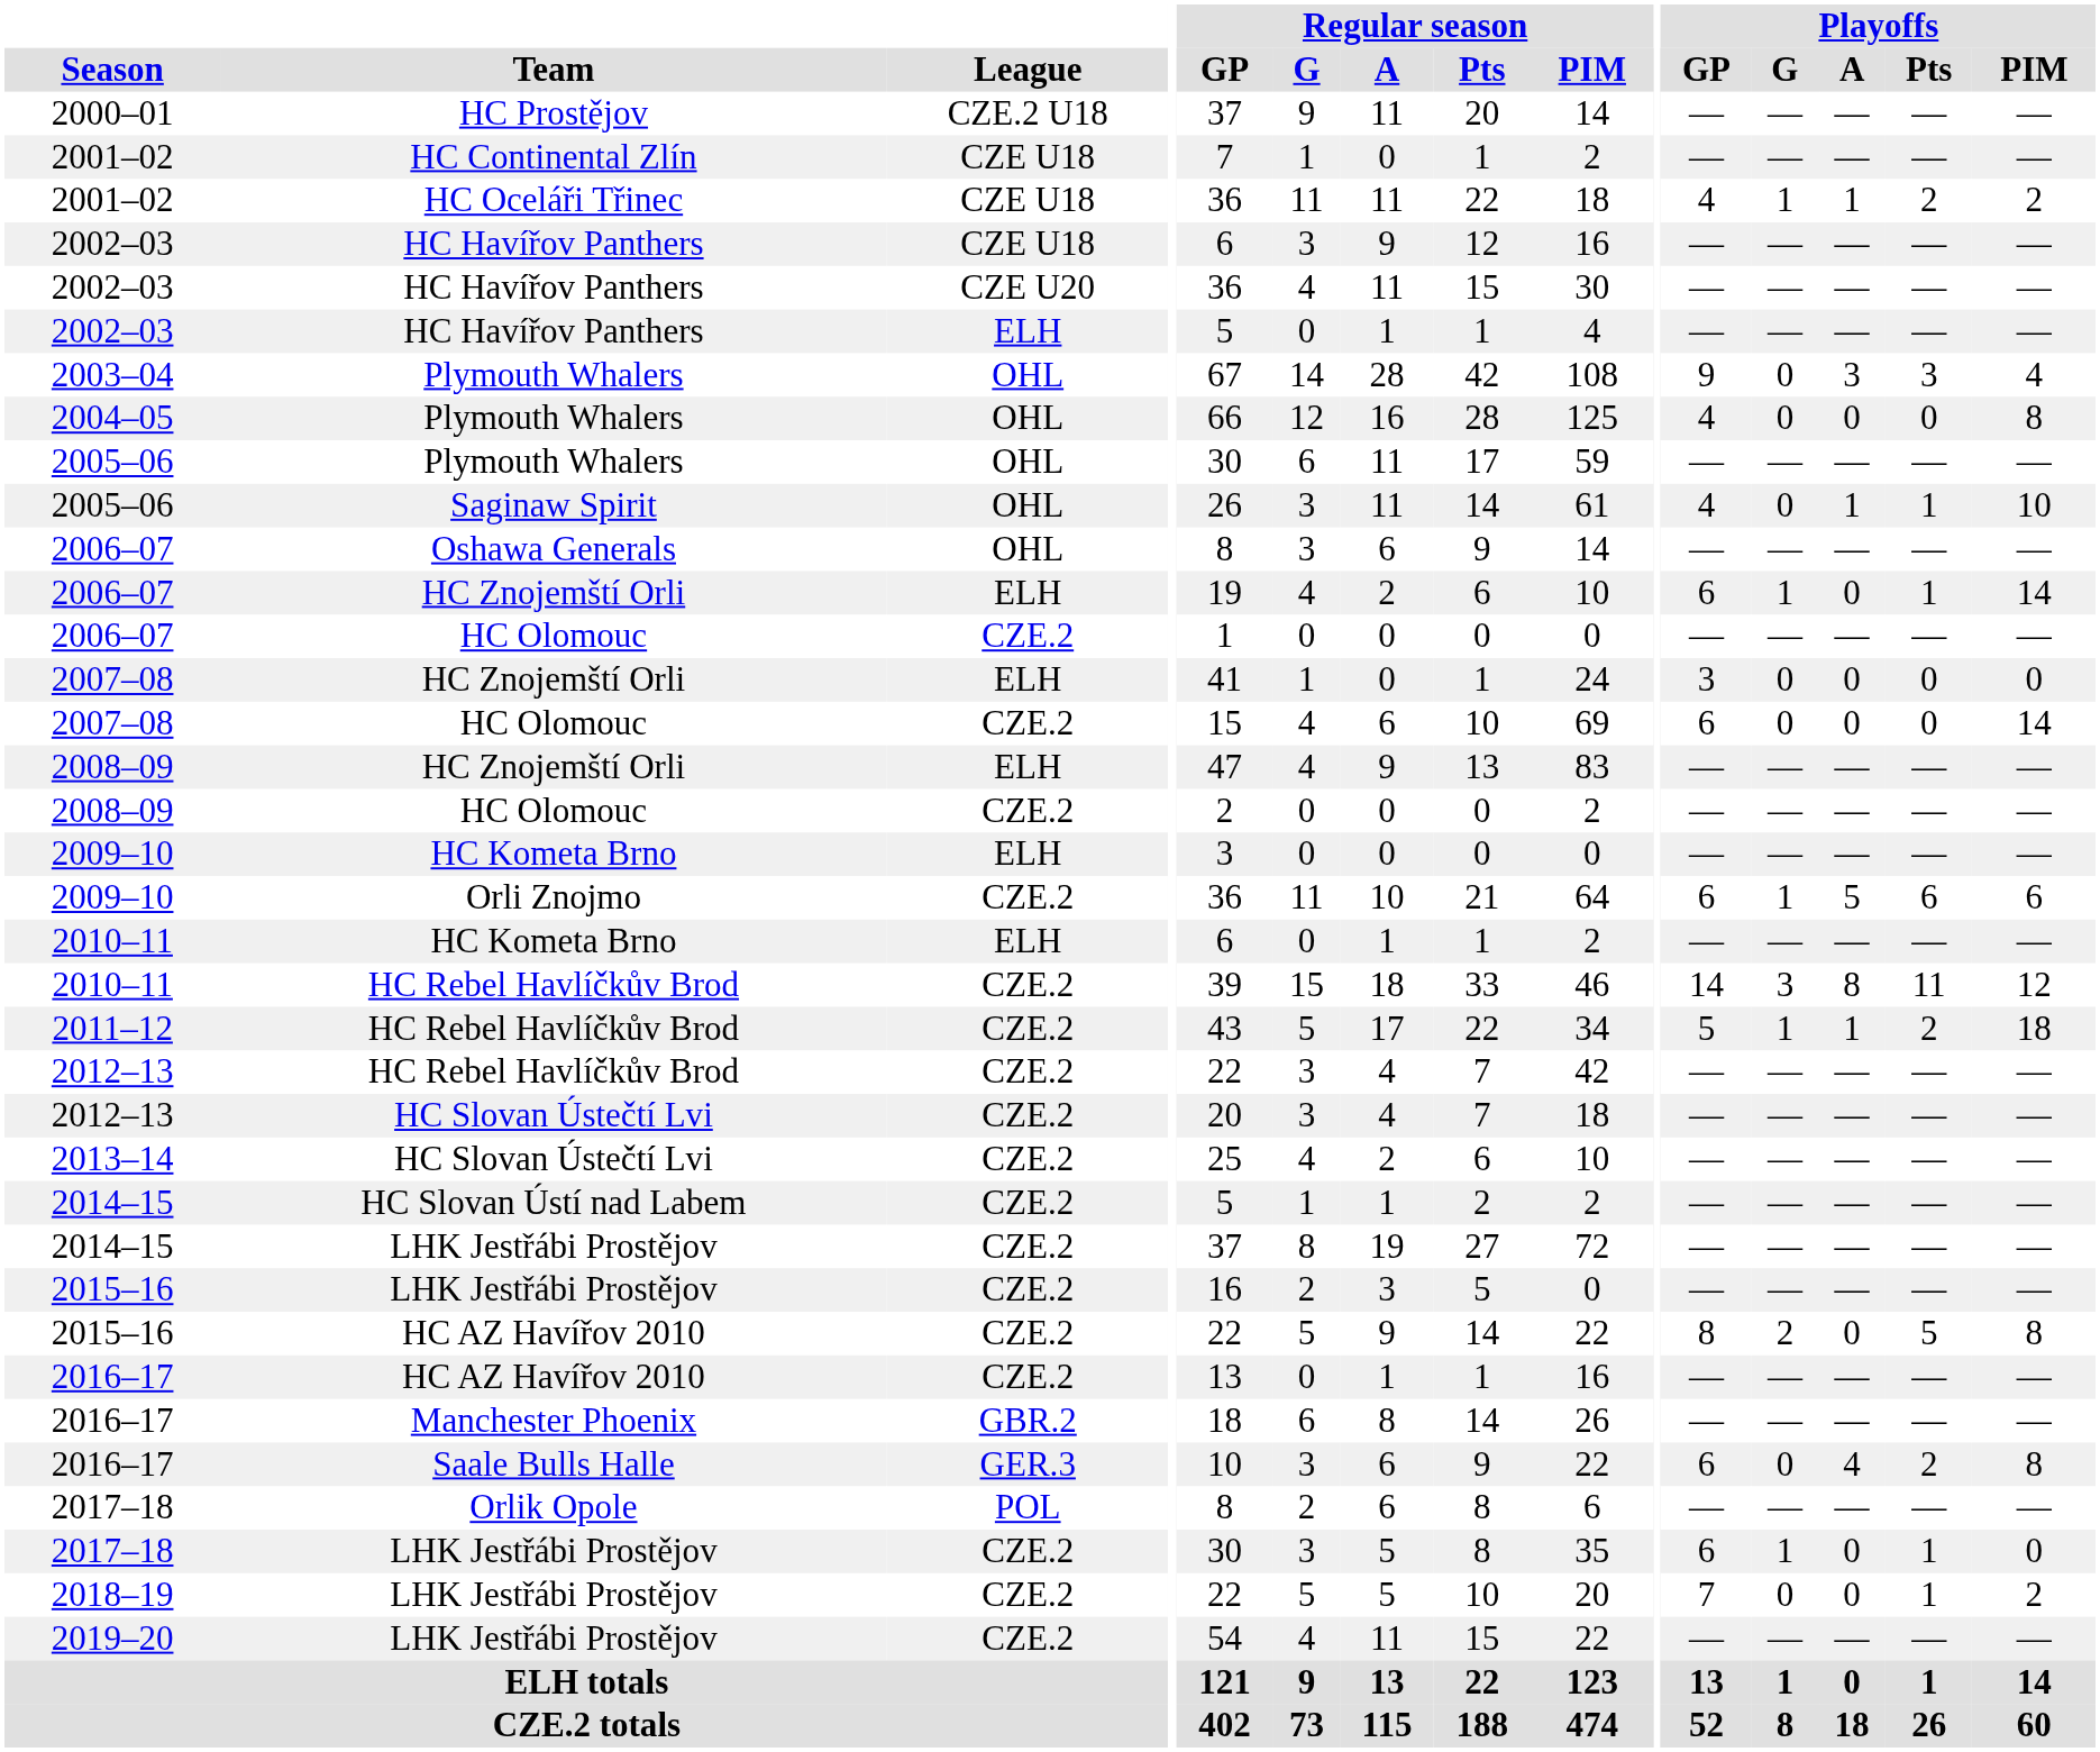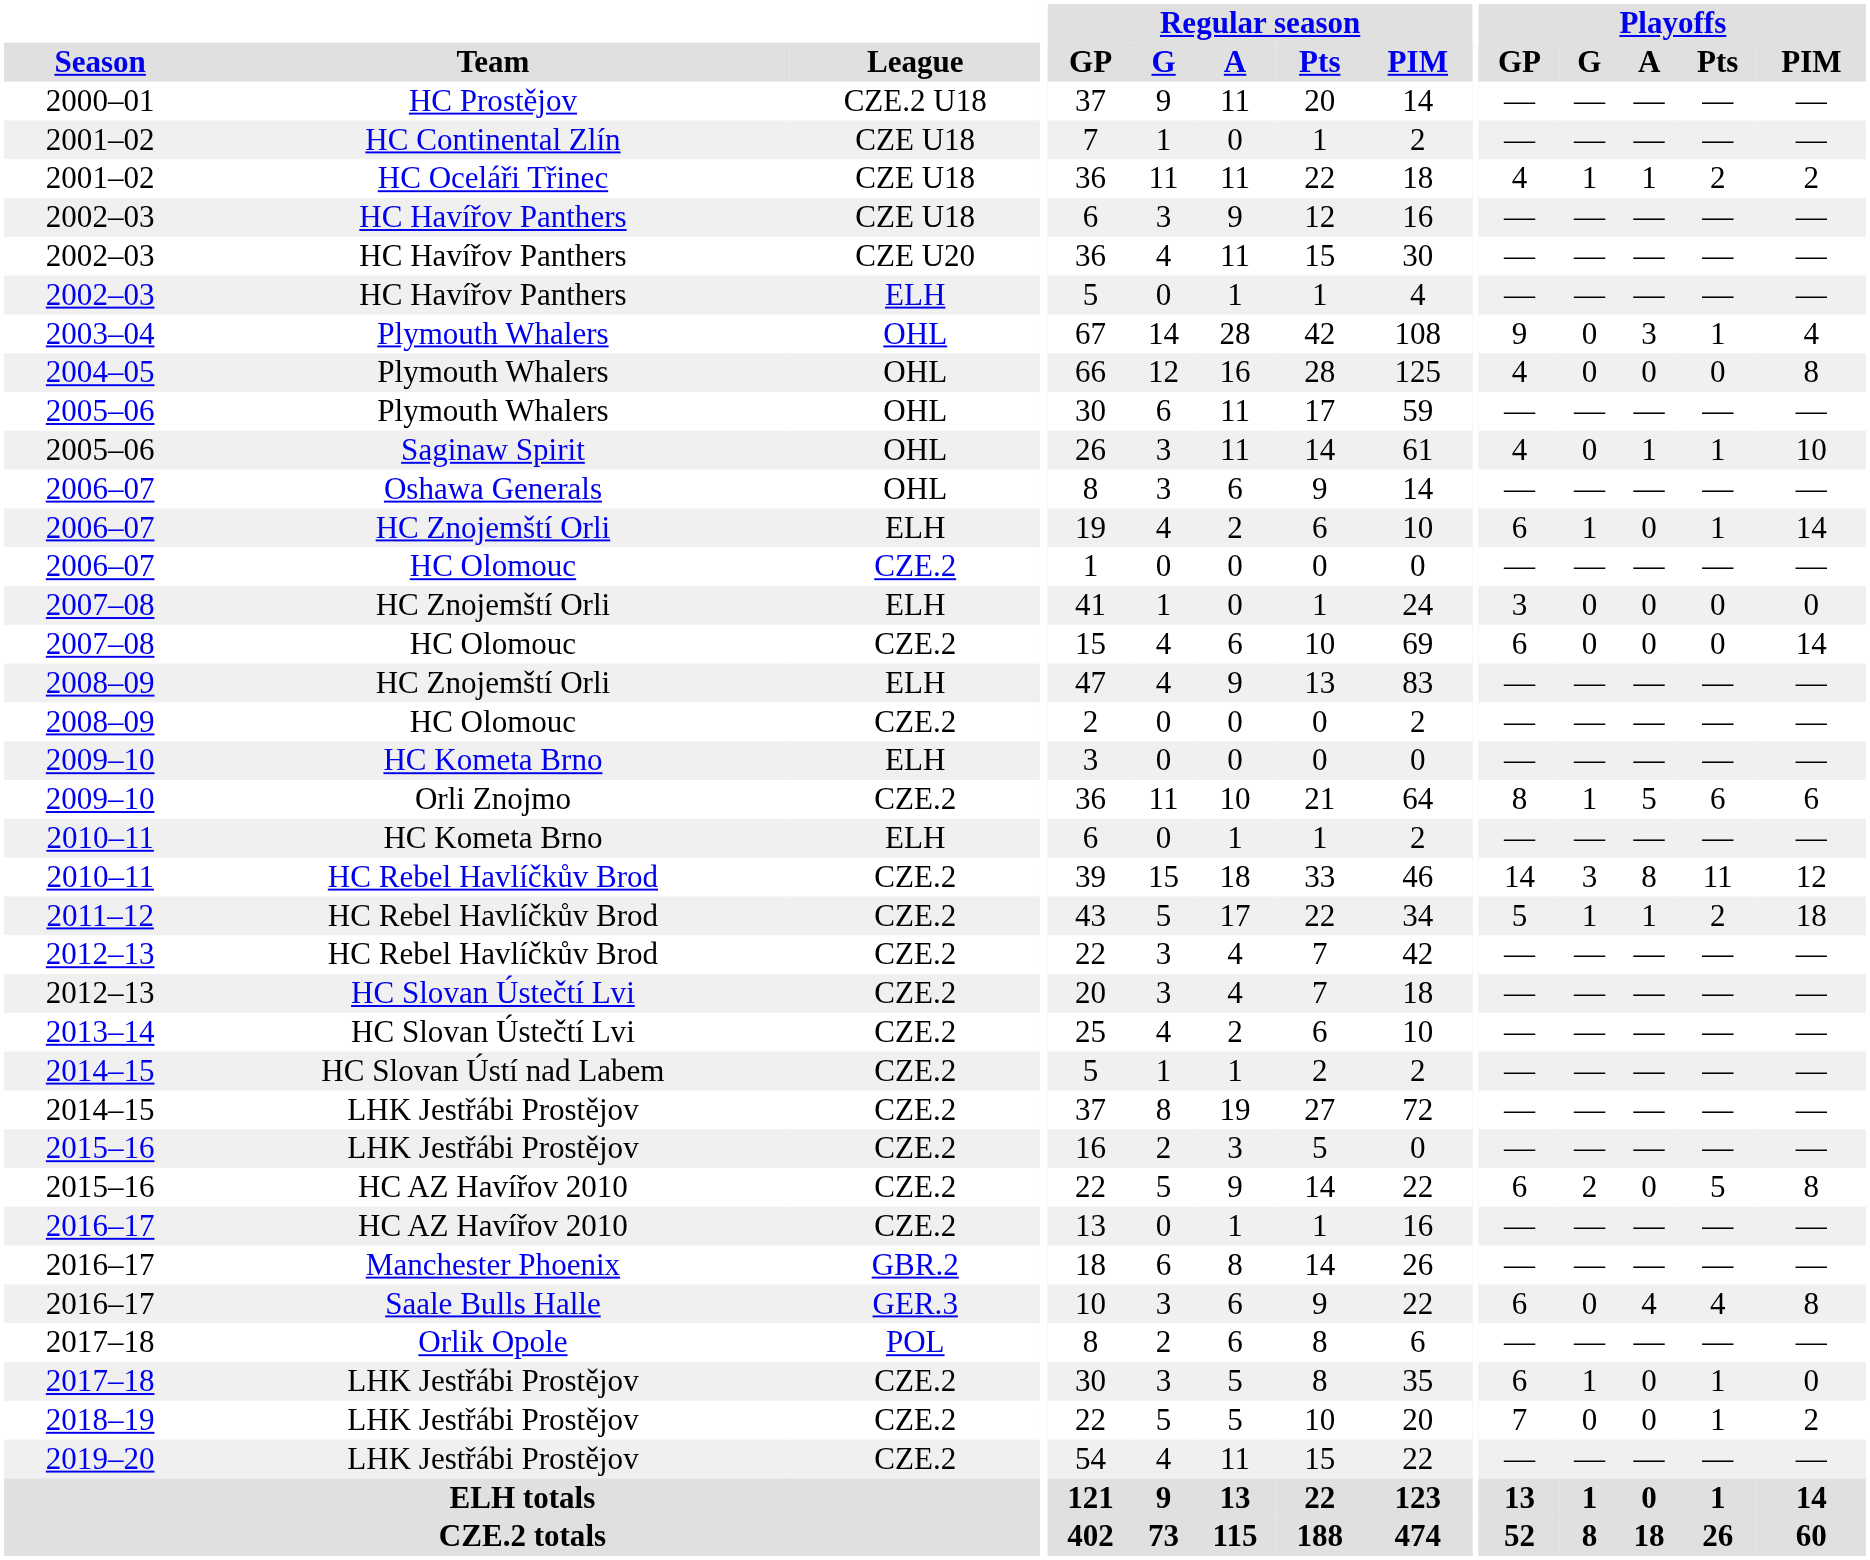2003–04 | Playoffs / Pts: 3 -> 1
2009–10 / Orli Znojmo | Playoffs / GP: 6 -> 8
2015–16 / HC AZ Havířov 2010 | Playoffs / GP: 8 -> 6
2016–17 / Saale Bulls Halle | Playoffs / Pts: 2 -> 4
